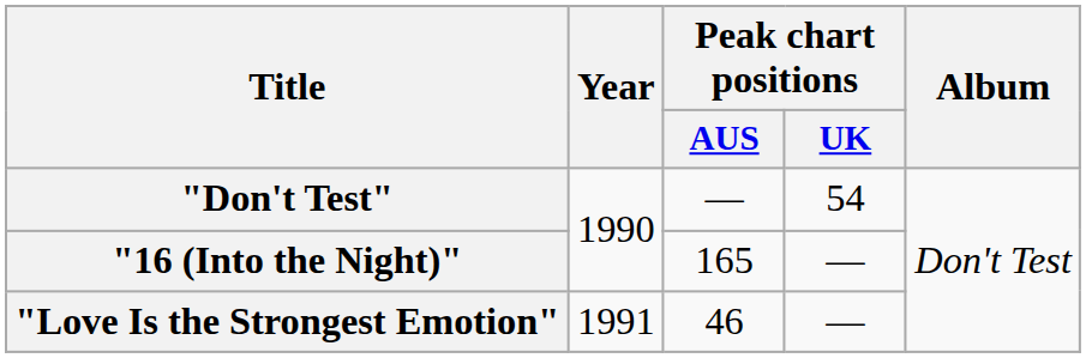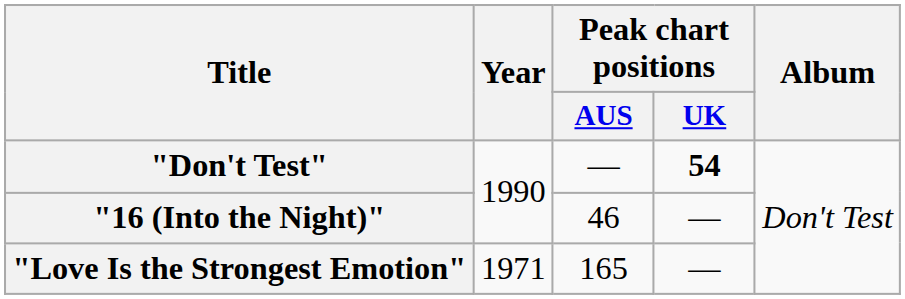"Don't Test" | Peak chart positions / UK: normal -> bold
"16 (Into the Night)" | Peak chart positions / AUS: 165 -> 46
"Love Is the Strongest Emotion" | Year: 1991 -> 1971
"Love Is the Strongest Emotion" | Peak chart positions / AUS: 46 -> 165
